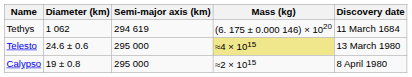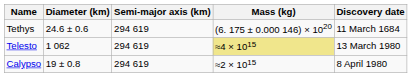Tethys | Diameter (km): 1 062 -> 24.6 ± 0.6
Telesto | Diameter (km): 24.6 ± 0.6 -> 1 062
Telesto | Semi-major axis (km): 295 000 -> 294 619
Calypso | Semi-major axis (km): 295 000 -> 294 619
